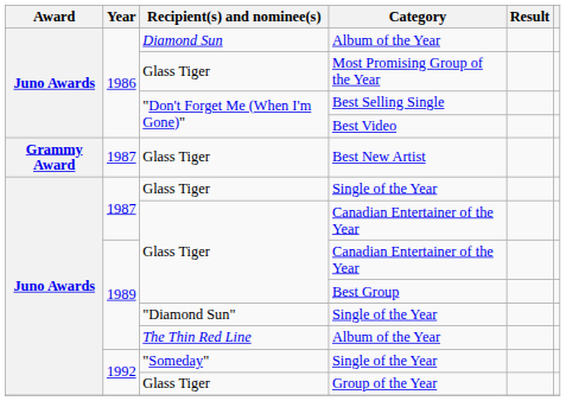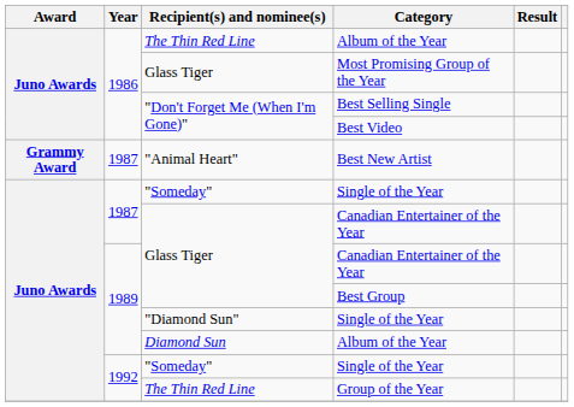1986 / Album of the Year | Recipient(s) and nominee(s): Diamond Sun -> The Thin Red Line
Best New Artist | Recipient(s) and nominee(s): Glass Tiger -> "Animal Heart"
1987 / Single of the Year | Recipient(s) and nominee(s): Glass Tiger -> "Someday"
1989 / Album of the Year | Recipient(s) and nominee(s): The Thin Red Line -> Diamond Sun
Group of the Year | Recipient(s) and nominee(s): Glass Tiger -> The Thin Red Line
